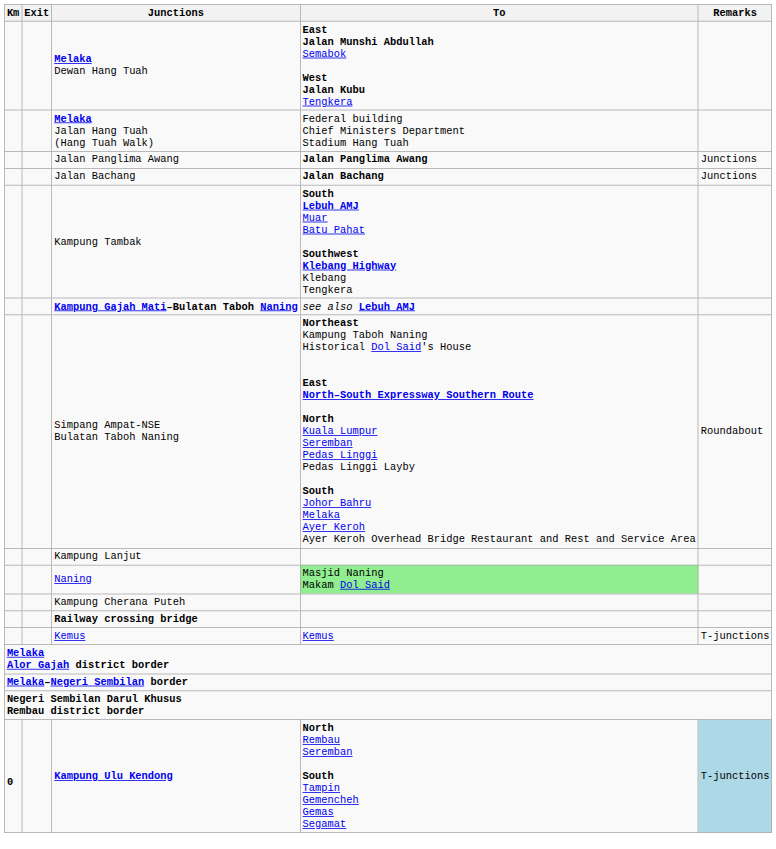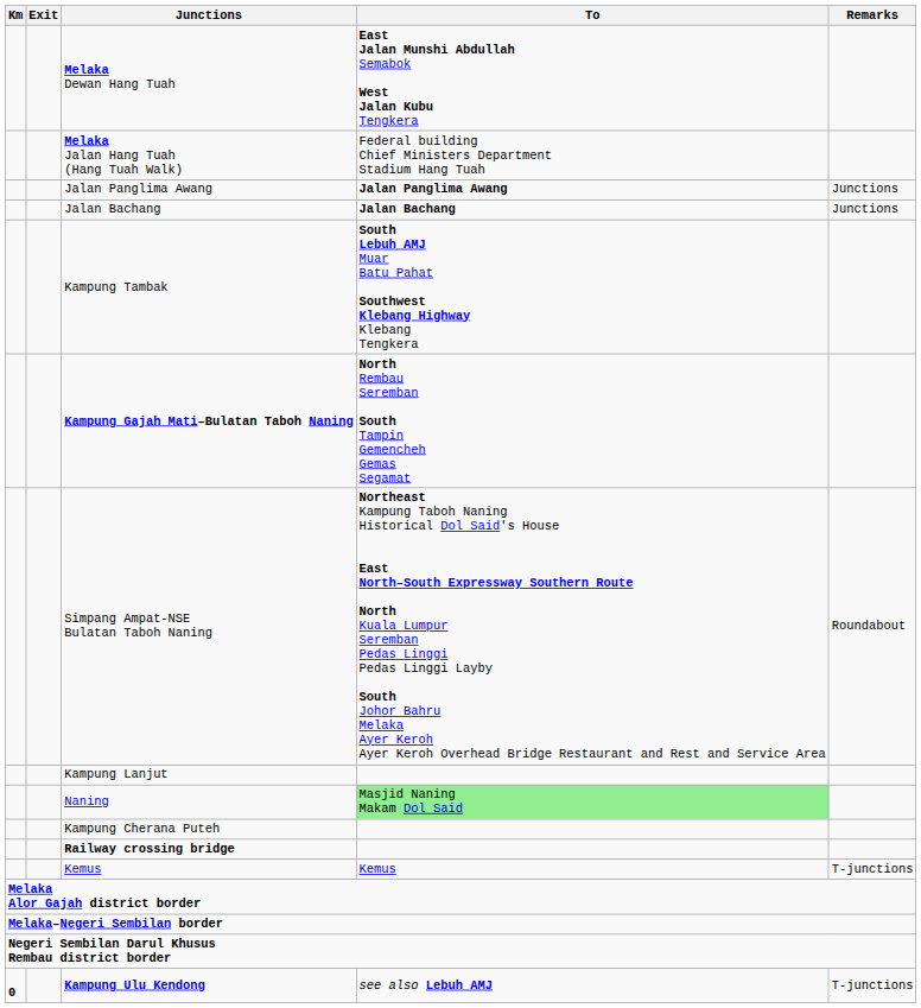Kampung Gajah Mati–Bulatan Taboh Naning | To: see also Lebuh AMJ -> North Rembau Seremban South Tampin Gemencheh Gemas Segamat
Kampung Ulu Kendong | To: North Rembau Seremban South Tampin Gemencheh Gemas Segamat -> see also Lebuh AMJ
Kampung Ulu Kendong | Remarks: lightblue background -> no background
